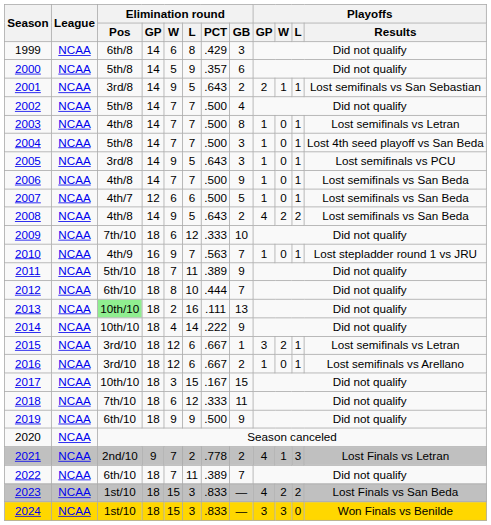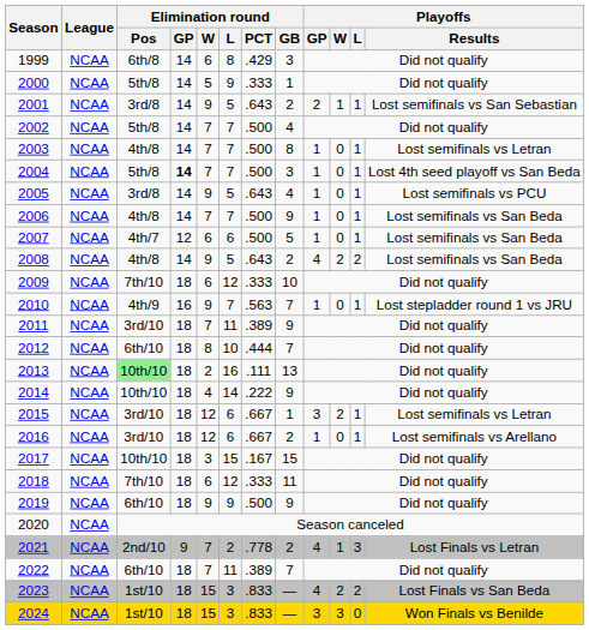2000 | Elimination round / PCT: .357 -> .333
2000 | Elimination round / GB: 6 -> 1
2004 | Elimination round / GP: normal -> bold
2005 | Elimination round / GB: 3 -> 4
2011 | Elimination round / Pos: 5th/10 -> 3rd/10
